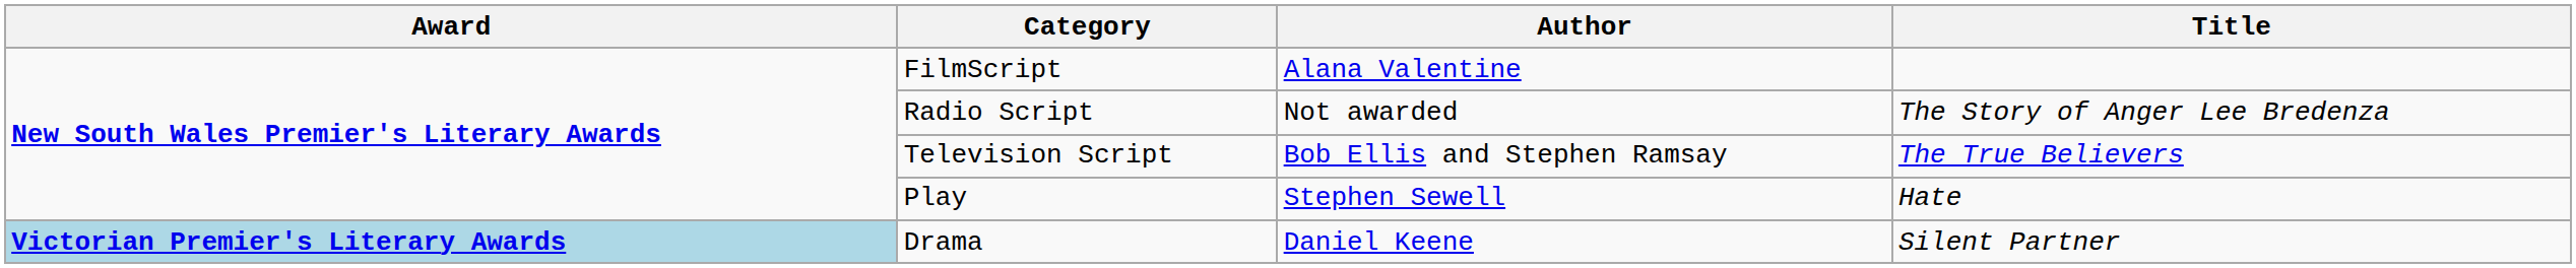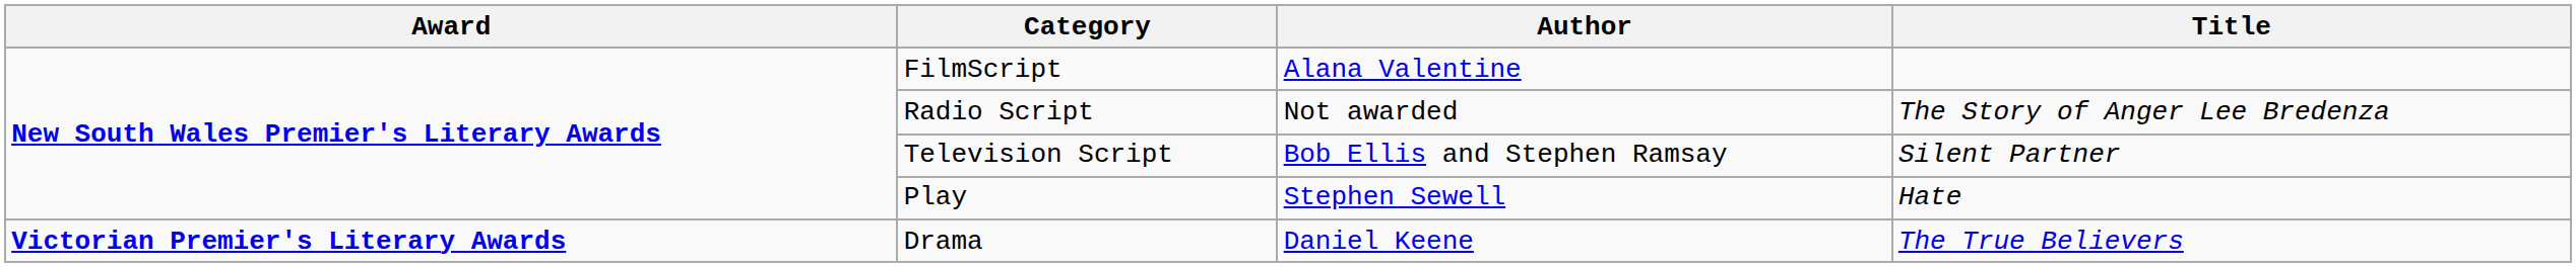Television Script | Title: The True Believers -> Silent Partner
Drama | Award: lightblue background -> no background
Drama | Title: Silent Partner -> The True Believers
